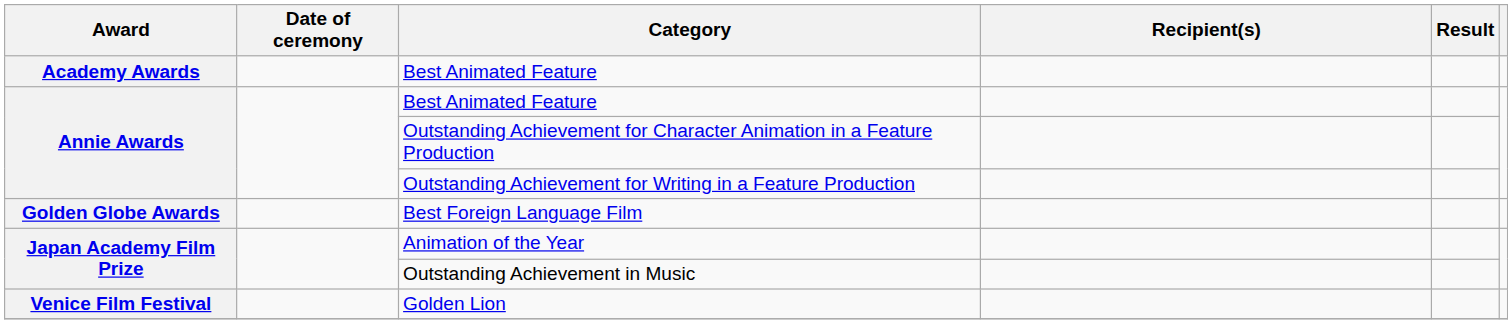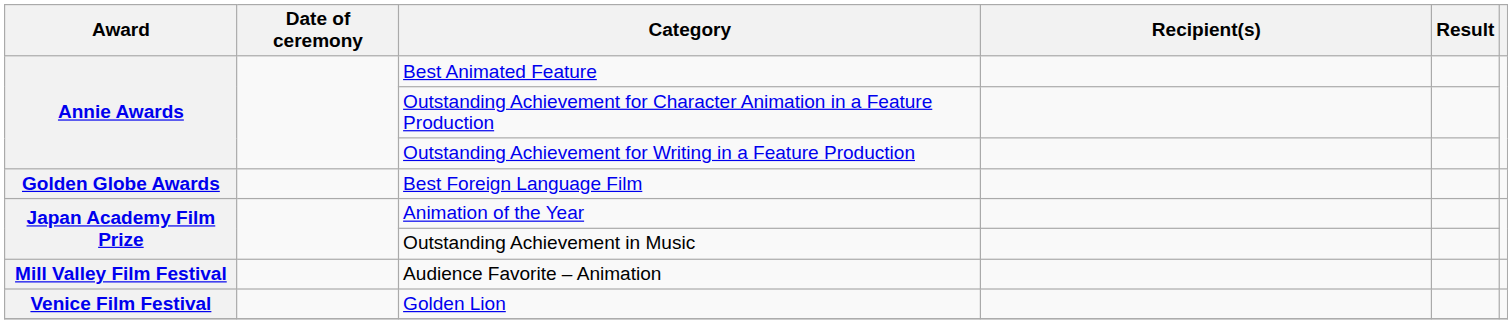- row: Academy Awards | Best Animated Feature
+ row: Mill Valley Film Festival | Audience Favorite – Animation
